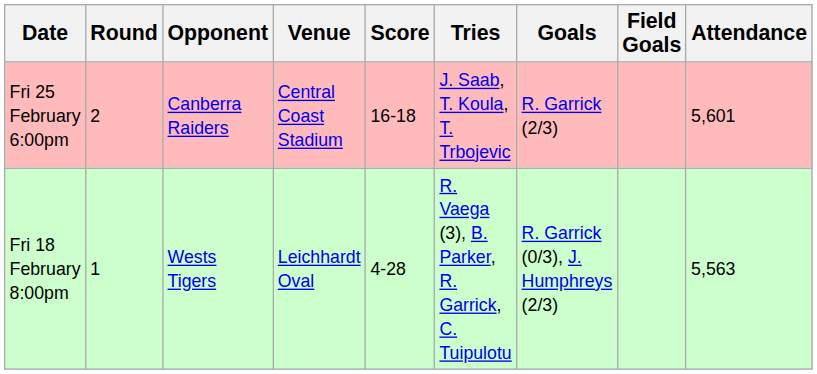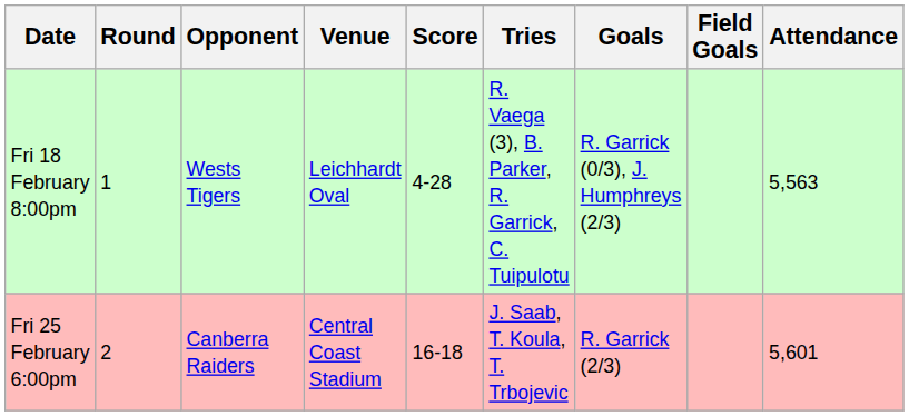rows swapped: Fri 18 February 8:00pm <-> Fri 25 February 6:00pm
